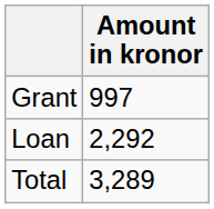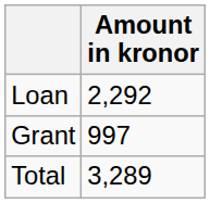rows swapped: Grant <-> Loan
